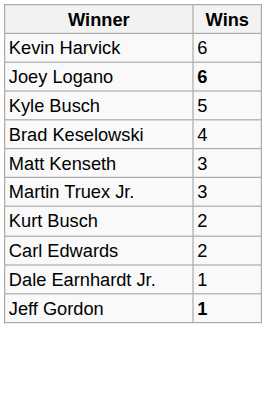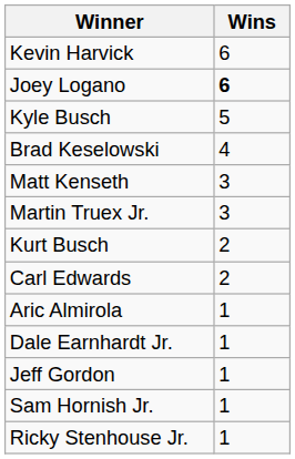+ row: Aric Almirola | 1
Jeff Gordon | Wins: bold -> normal
+ row: Sam Hornish Jr. | 1
+ row: Ricky Stenhouse Jr. | 1
